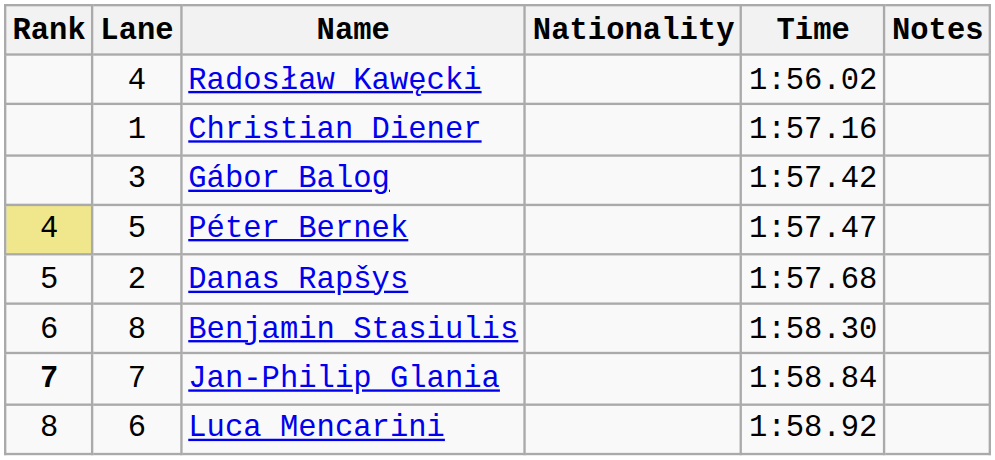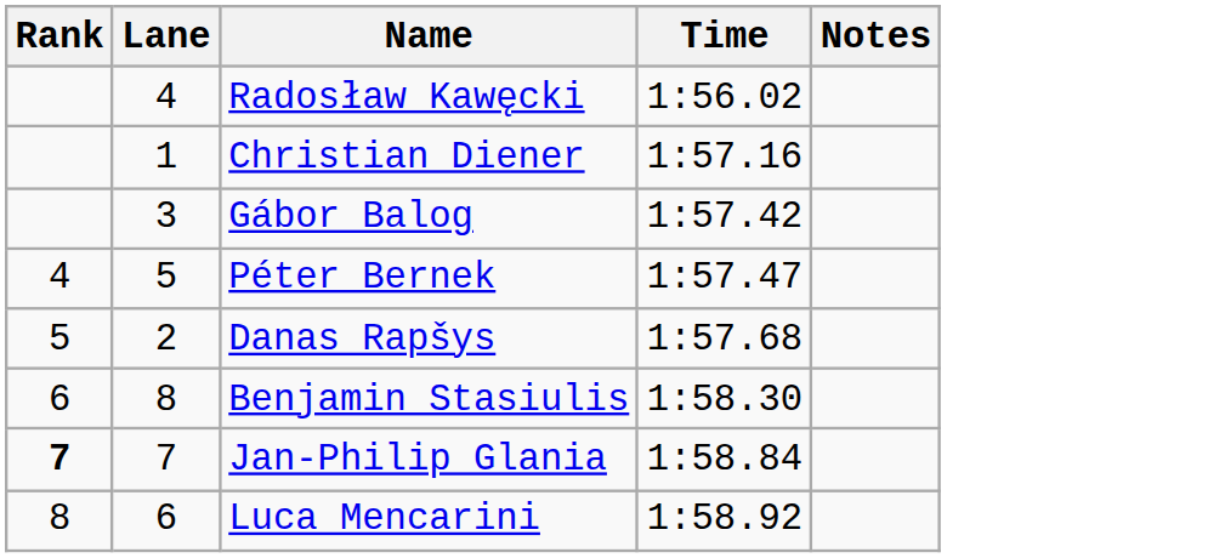- column: Nationality
Péter Bernek | Rank: khaki background -> no background
